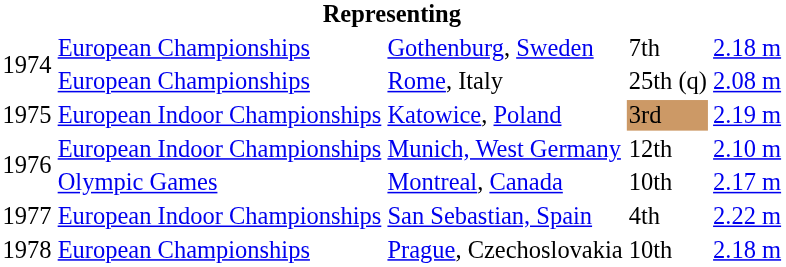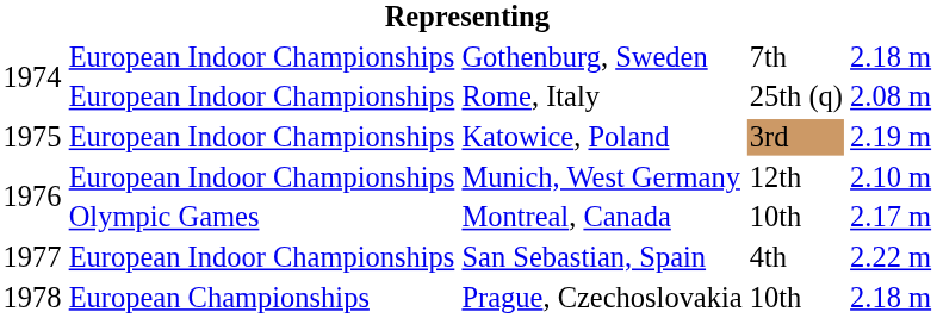Gothenburg, Sweden | column 2: European Championships -> European Indoor Championships
Rome, Italy | column 2: European Championships -> European Indoor Championships
